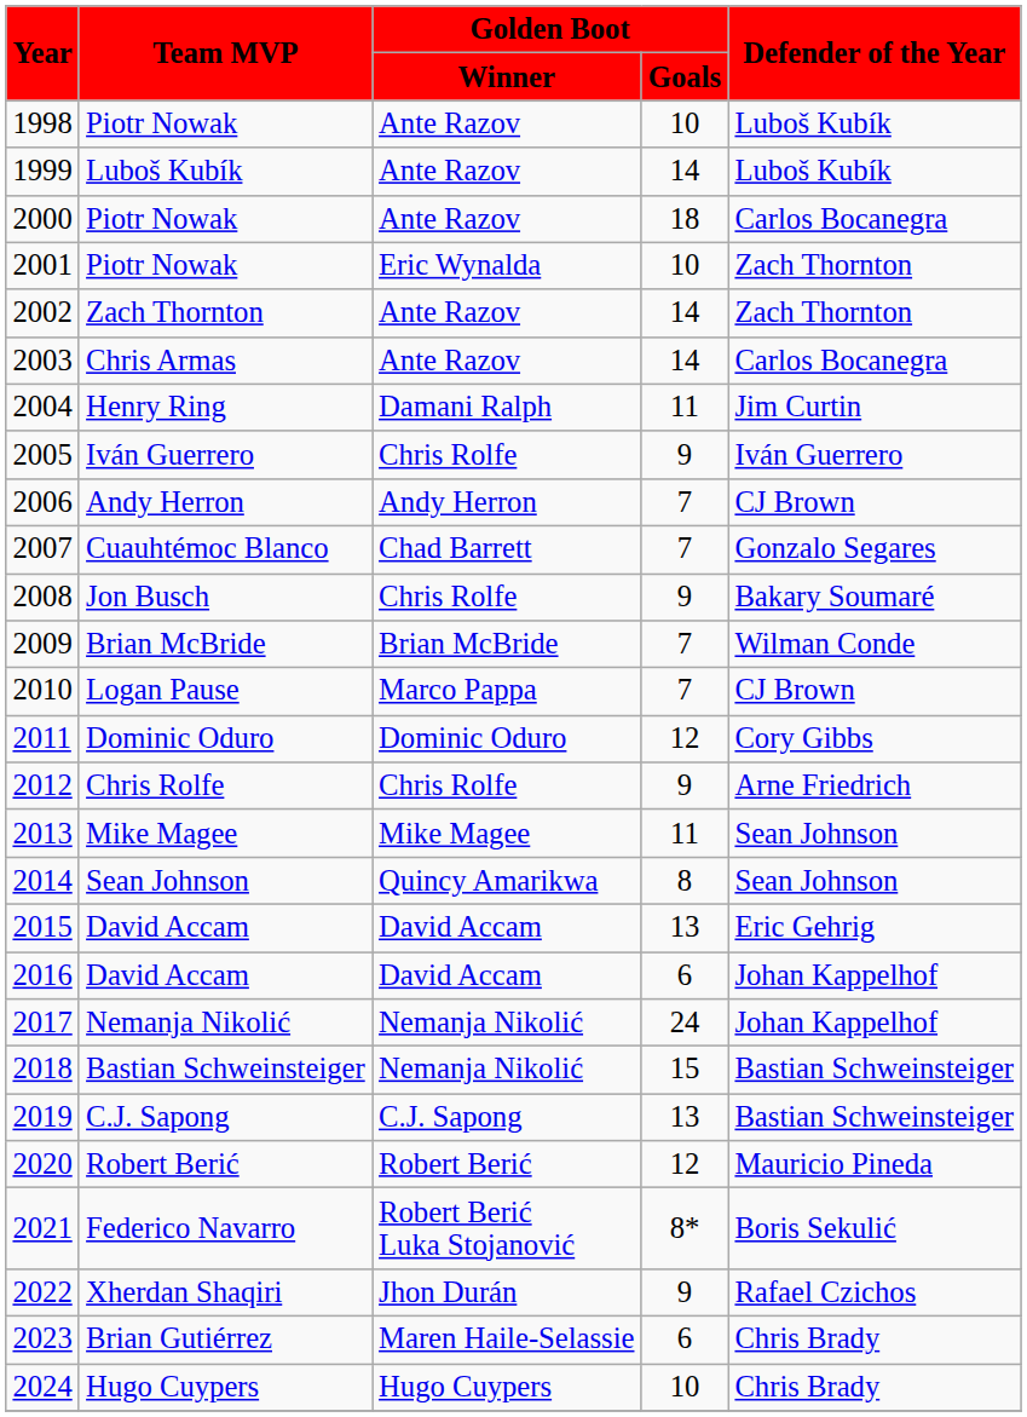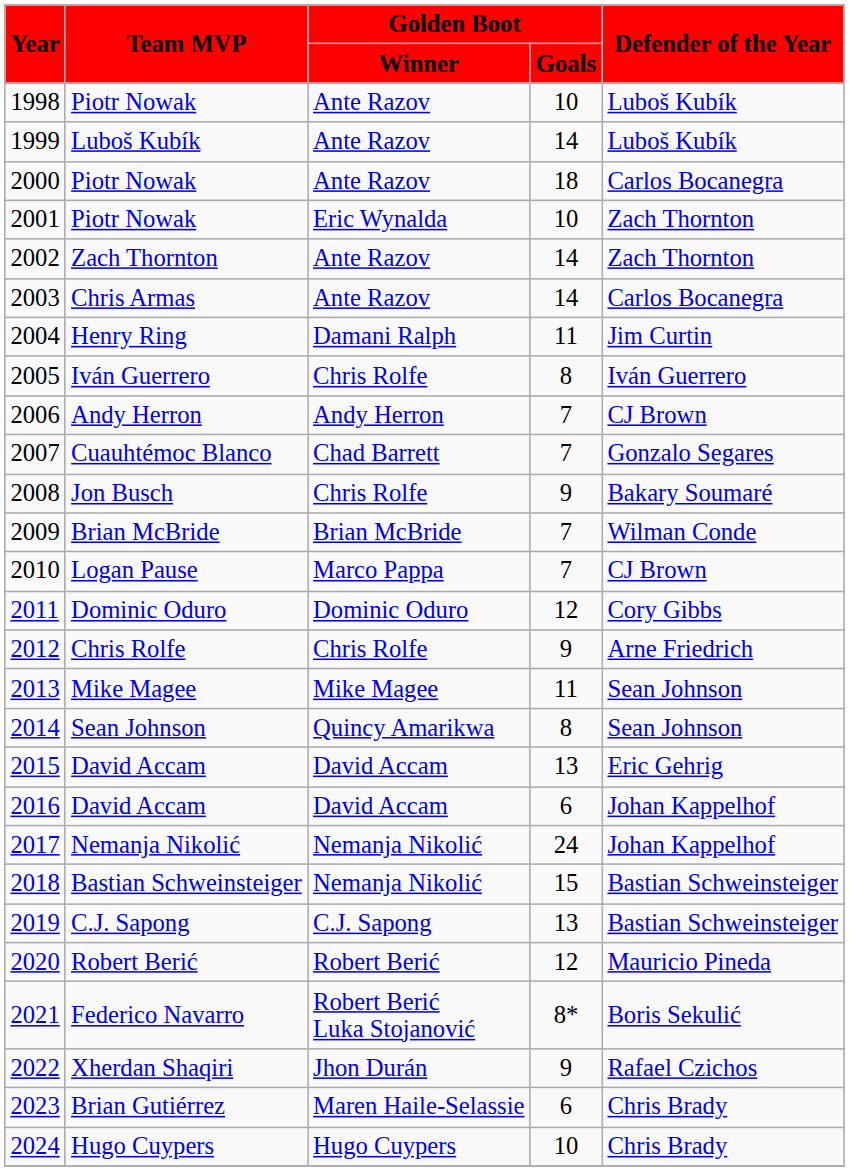2005 | Golden Boot / Goals: 9 -> 8
